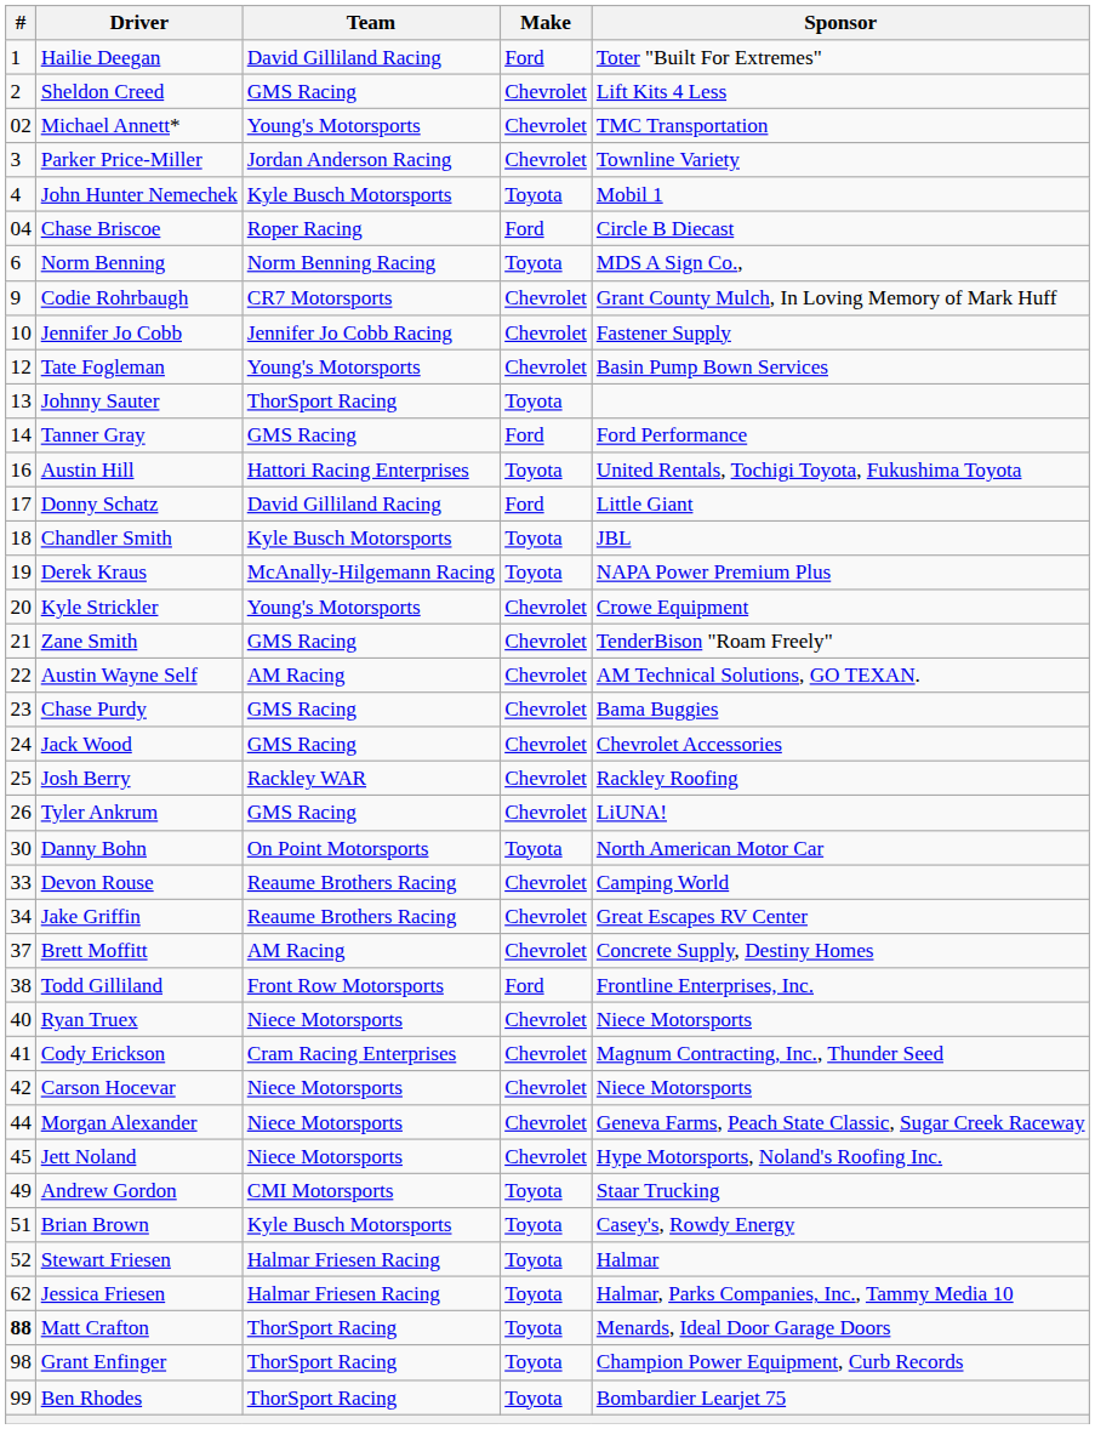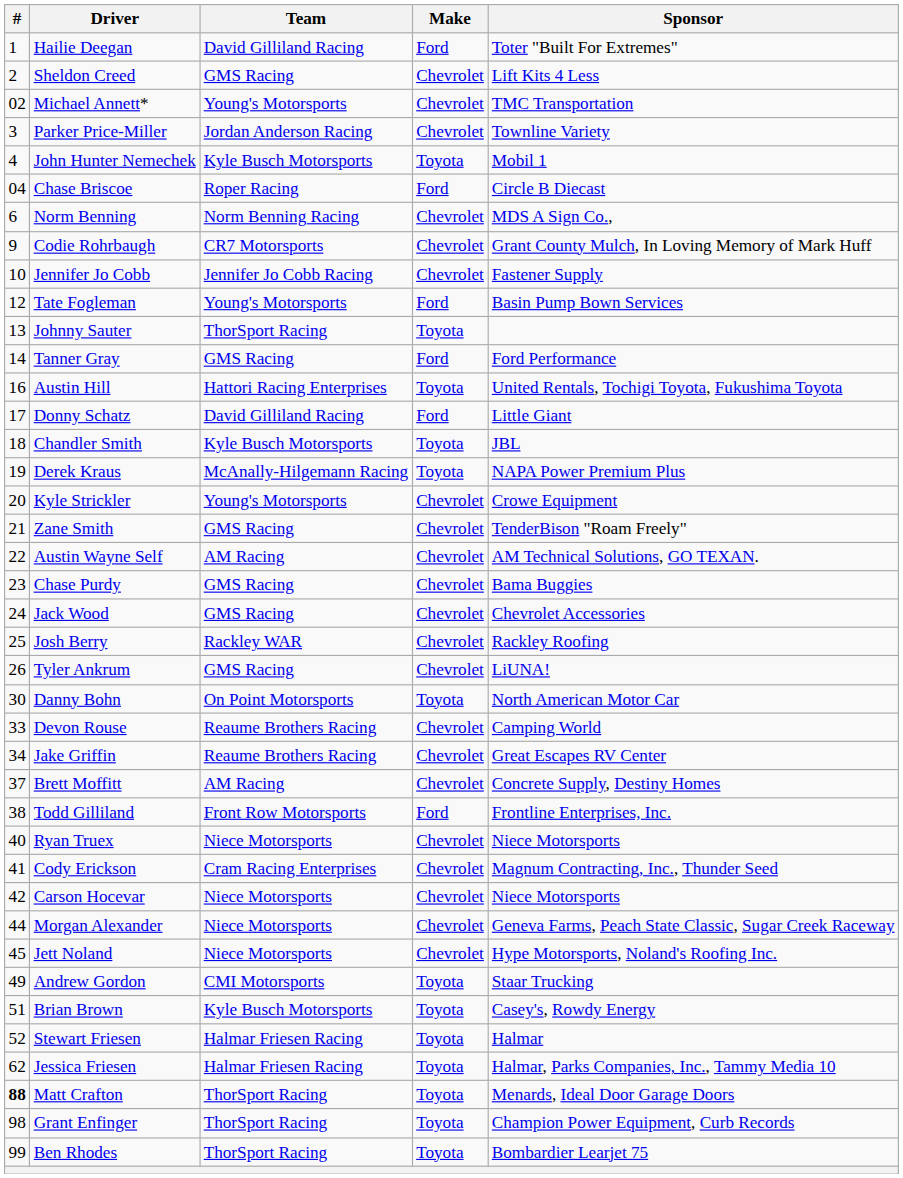Norm Benning | Make: Toyota -> Chevrolet
Tate Fogleman | Make: Chevrolet -> Ford
